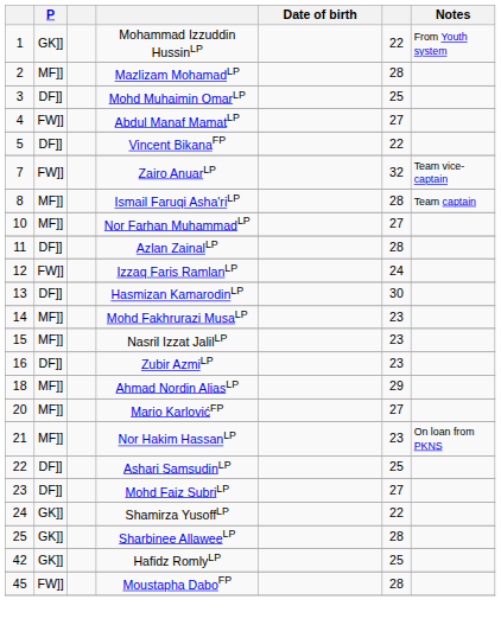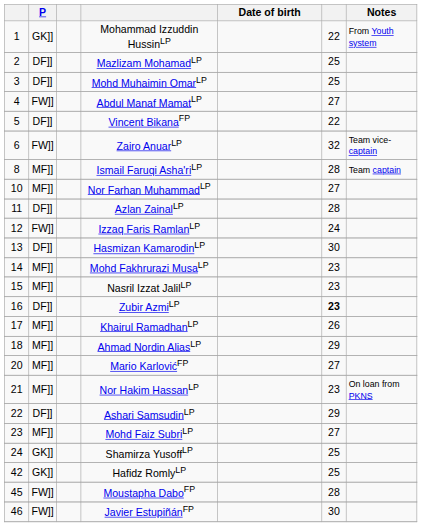Mazlizam MohamadLP | P: MF]] -> DF]]
Mazlizam MohamadLP | column 6: 28 -> 25
Zairo AnuarLP | column 1: 7 -> 6
Zubir AzmiLP | column 6: normal -> bold
+ row: 17 | MF]] | Khairul RamadhanLP | 26
Ashari SamsudinLP | column 6: 25 -> 29
Mohd Faiz SubriLP | P: DF]] -> MF]]
Shamirza YusoffLP | column 6: 22 -> 25
- row: 25 | GK]] | Sharbinee AllaweeLP | 28
+ row: 46 | FW]] | Javier EstupiñánFP | 30
